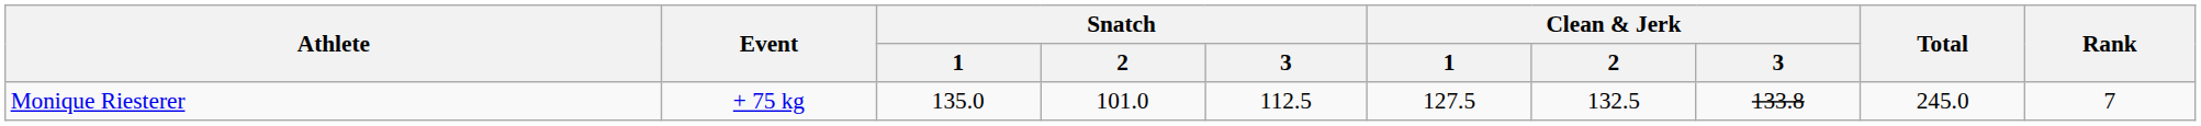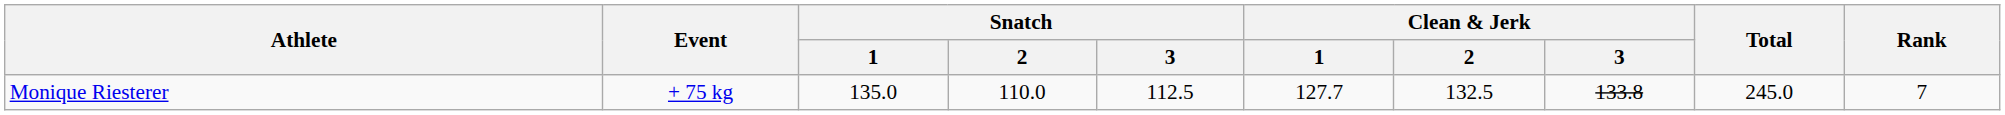Monique Riesterer | Snatch / 2: 101.0 -> 110.0
Monique Riesterer | Clean & Jerk / 1: 127.5 -> 127.7
